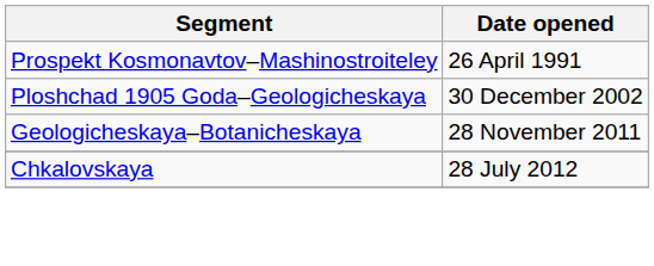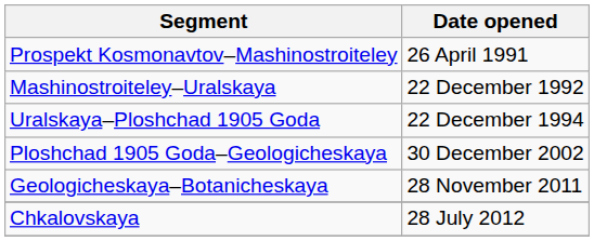+ row: Mashinostroiteley–Uralskaya | 22 December 1992
+ row: Uralskaya–Ploshchad 1905 Goda | 22 December 1994
